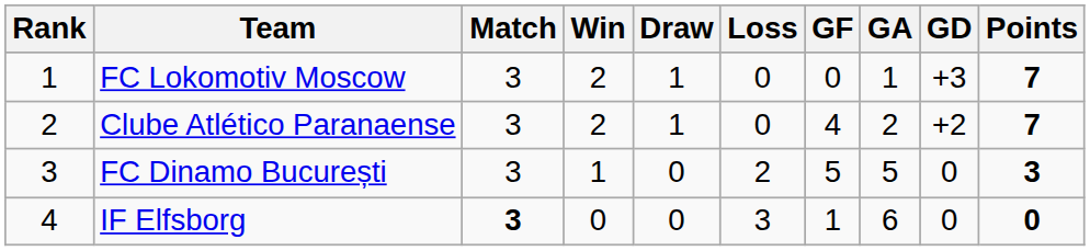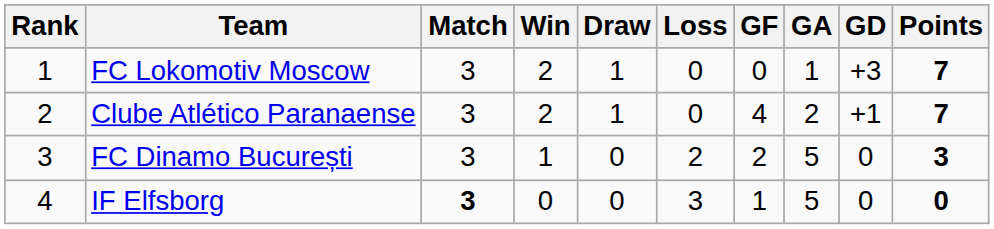Clube Atlético Paranaense | GD: +2 -> +1
FC Dinamo București | GF: 5 -> 2
IF Elfsborg | GA: 6 -> 5
